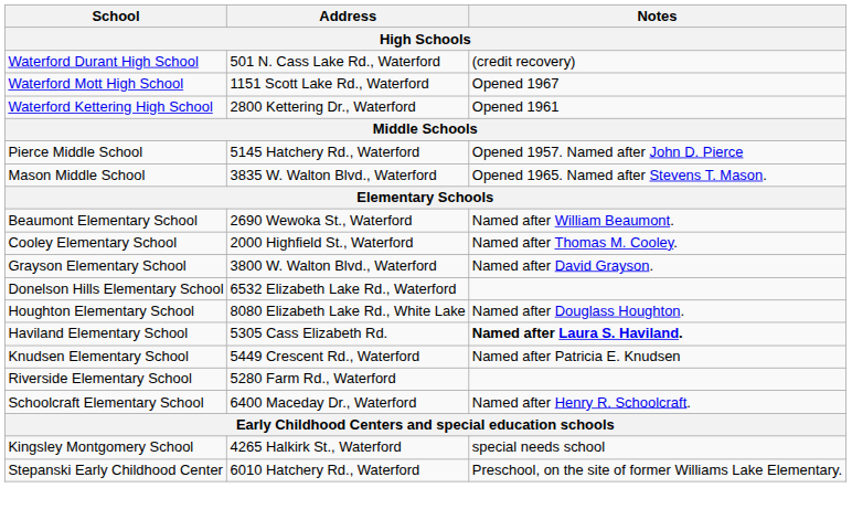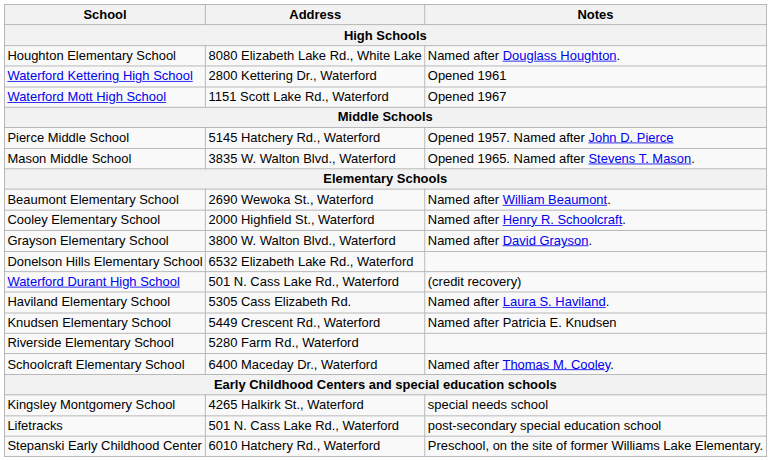rows swapped: Waterford Durant High School <-> Houghton Elementary School
rows swapped: Waterford Kettering High School <-> Waterford Mott High School
Cooley Elementary School | Notes: Named after Thomas M. Cooley. -> Named after Henry R. Schoolcraft.
Haviland Elementary School | Notes: bold -> normal
Schoolcraft Elementary School | Notes: Named after Henry R. Schoolcraft. -> Named after Thomas M. Cooley.
+ row: Lifetracks | 501 N. Cass Lake Rd., Waterford | post-secondary special education school
